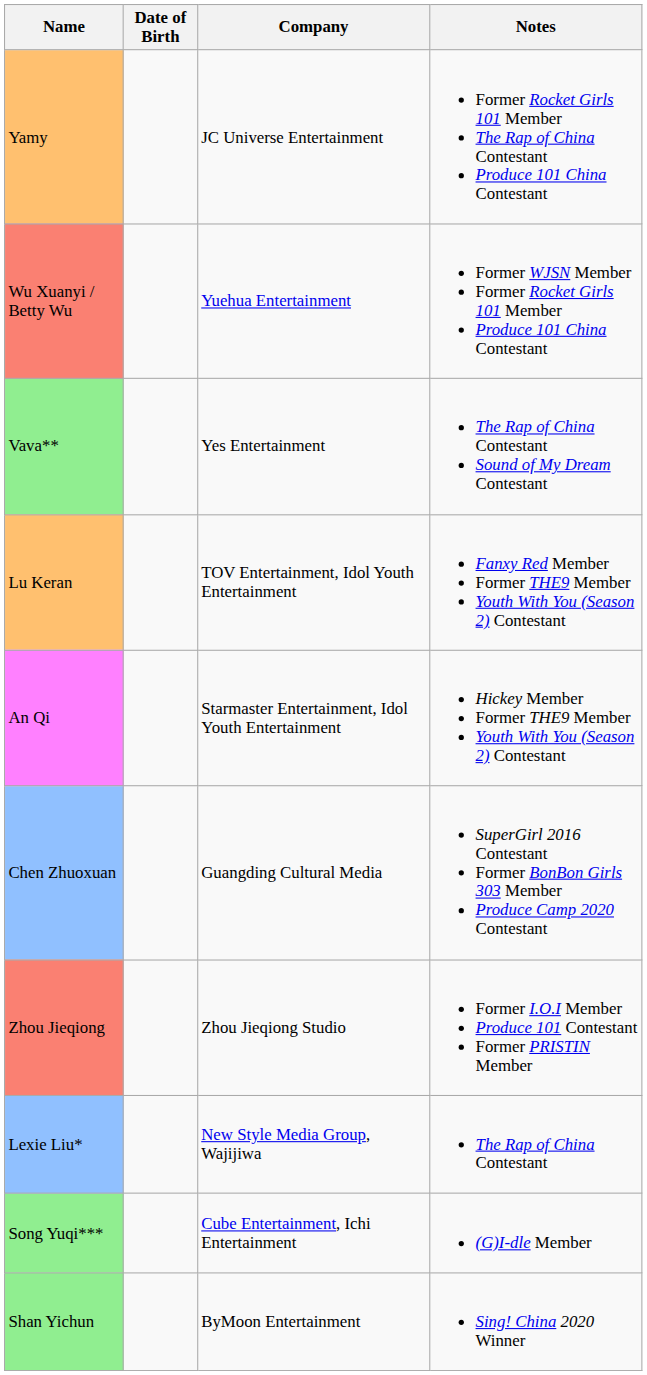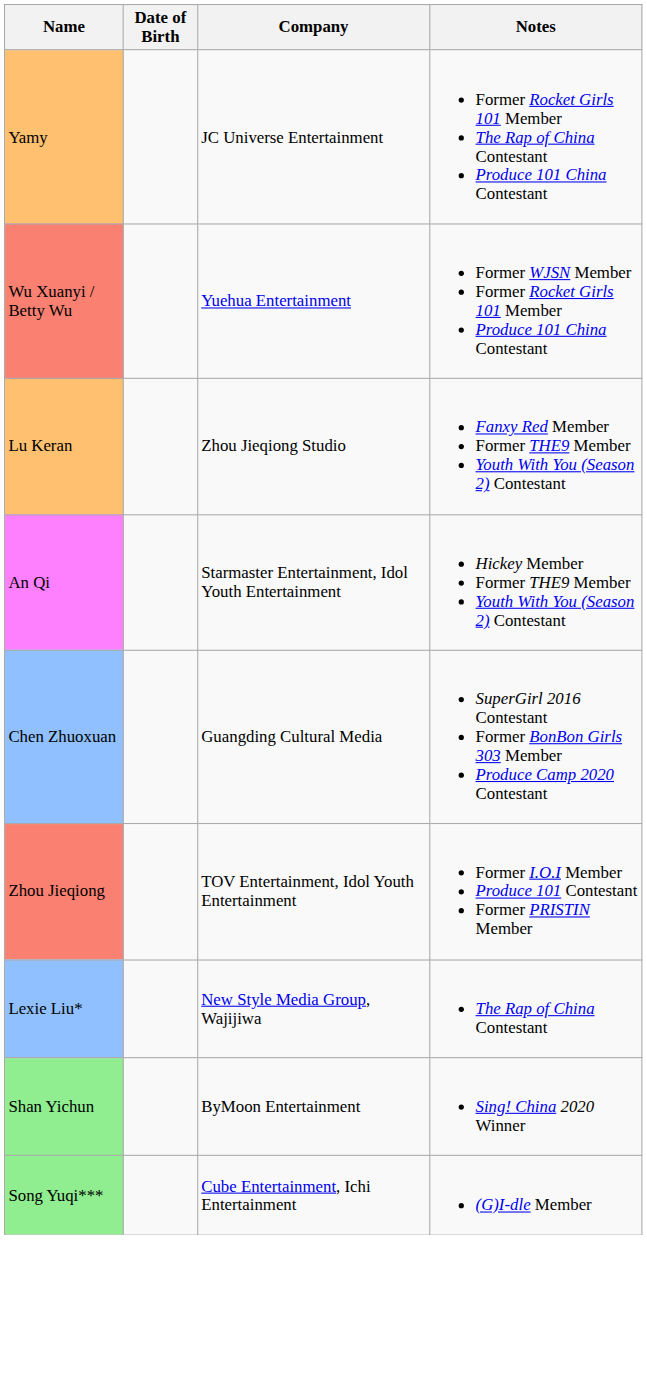- row: Vava** | Yes Entertainment | The Rap of China Contestant Sound of My Dream Contestant
Lu Keran | Company: TOV Entertainment, Idol Youth Entertainment -> Zhou Jieqiong Studio
Zhou Jieqiong | Company: Zhou Jieqiong Studio -> TOV Entertainment, Idol Youth Entertainment
rows swapped: Song Yuqi*** <-> Shan Yichun
